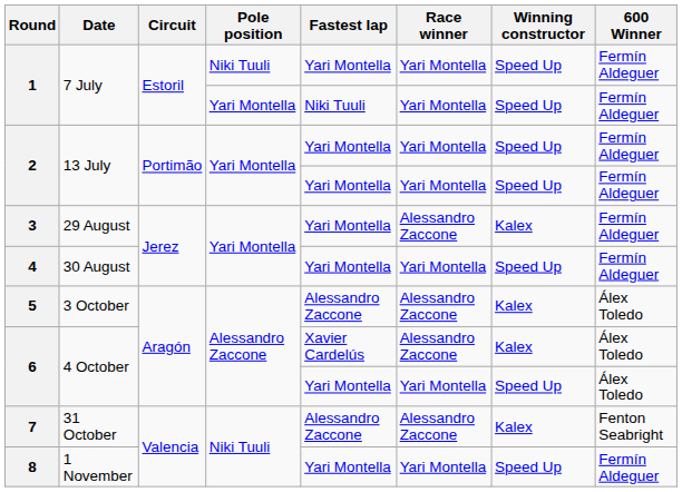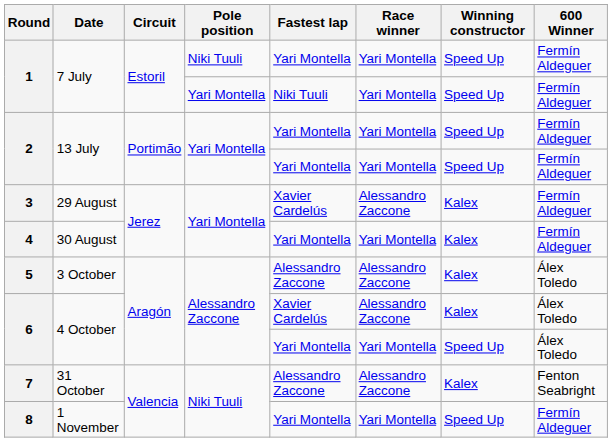3 | Fastest lap: Yari Montella -> Xavier Cardelús
4 | Winning constructor: Speed Up -> Kalex
